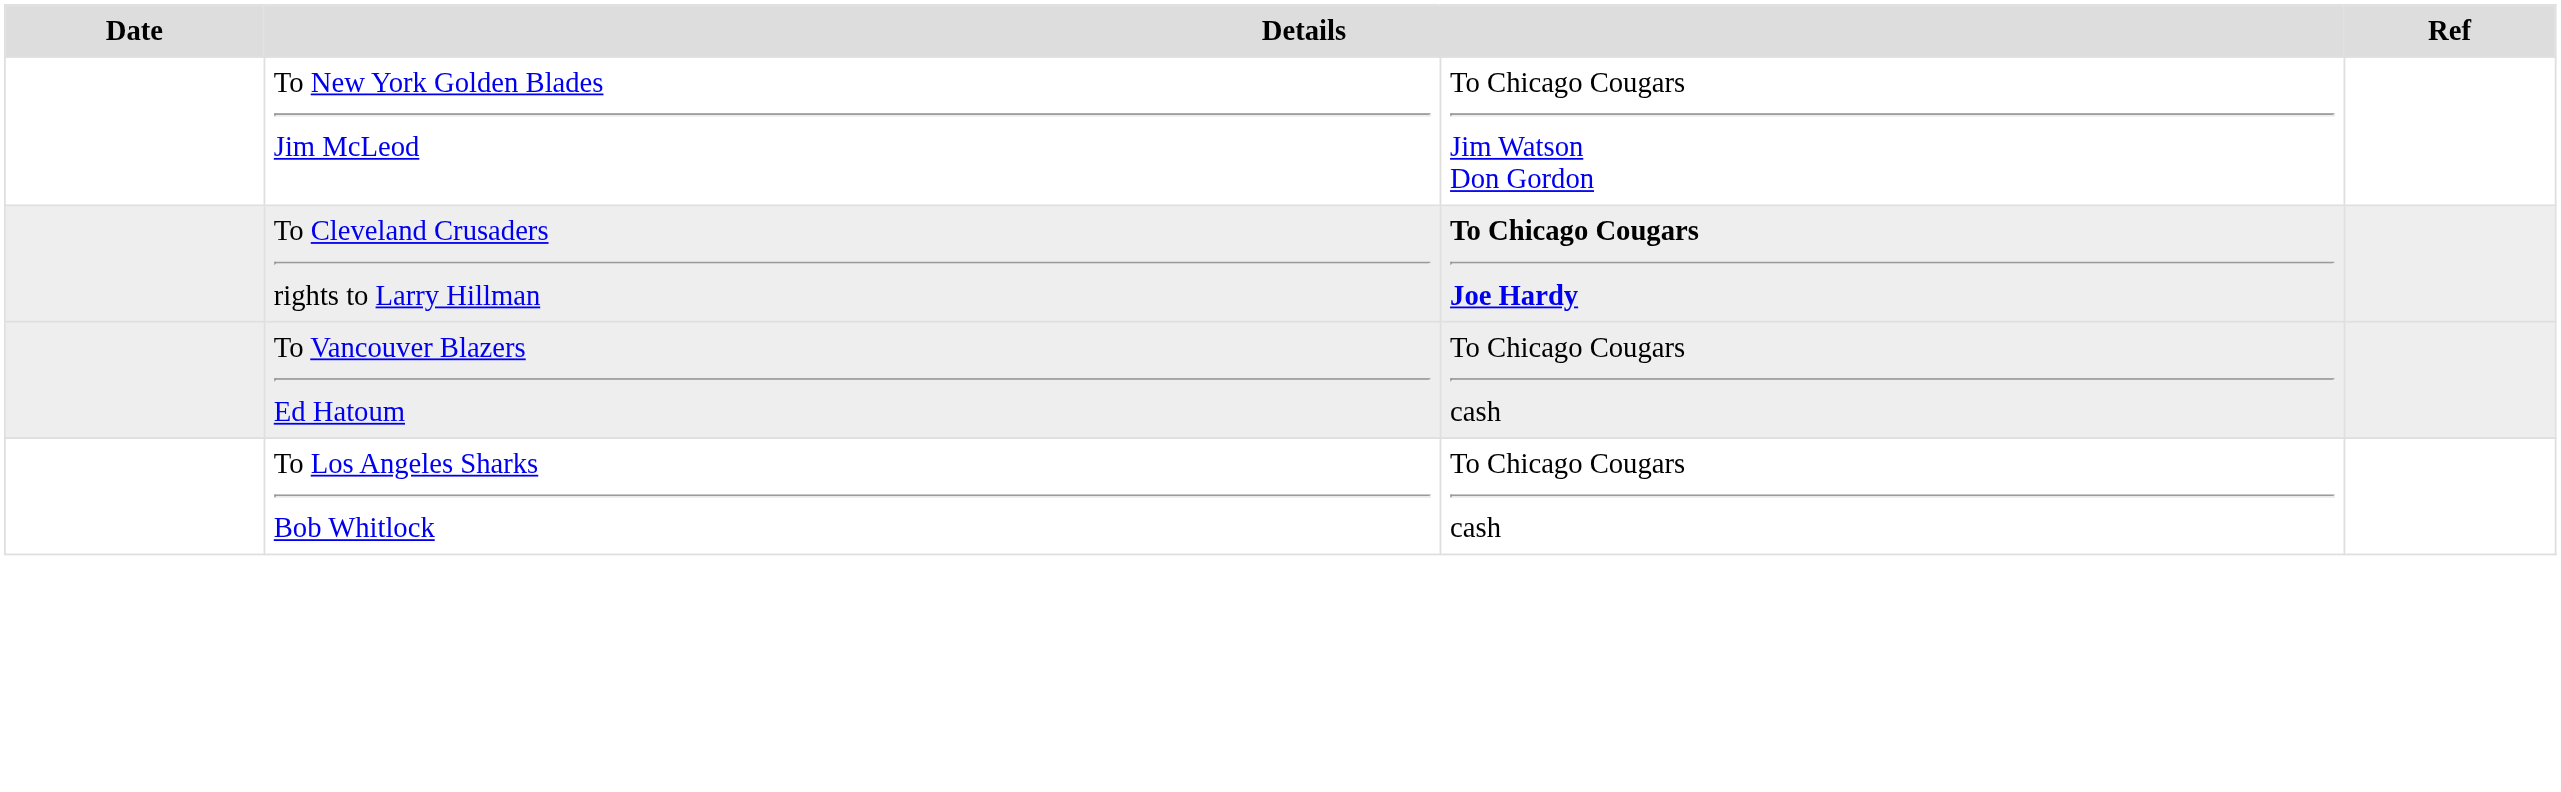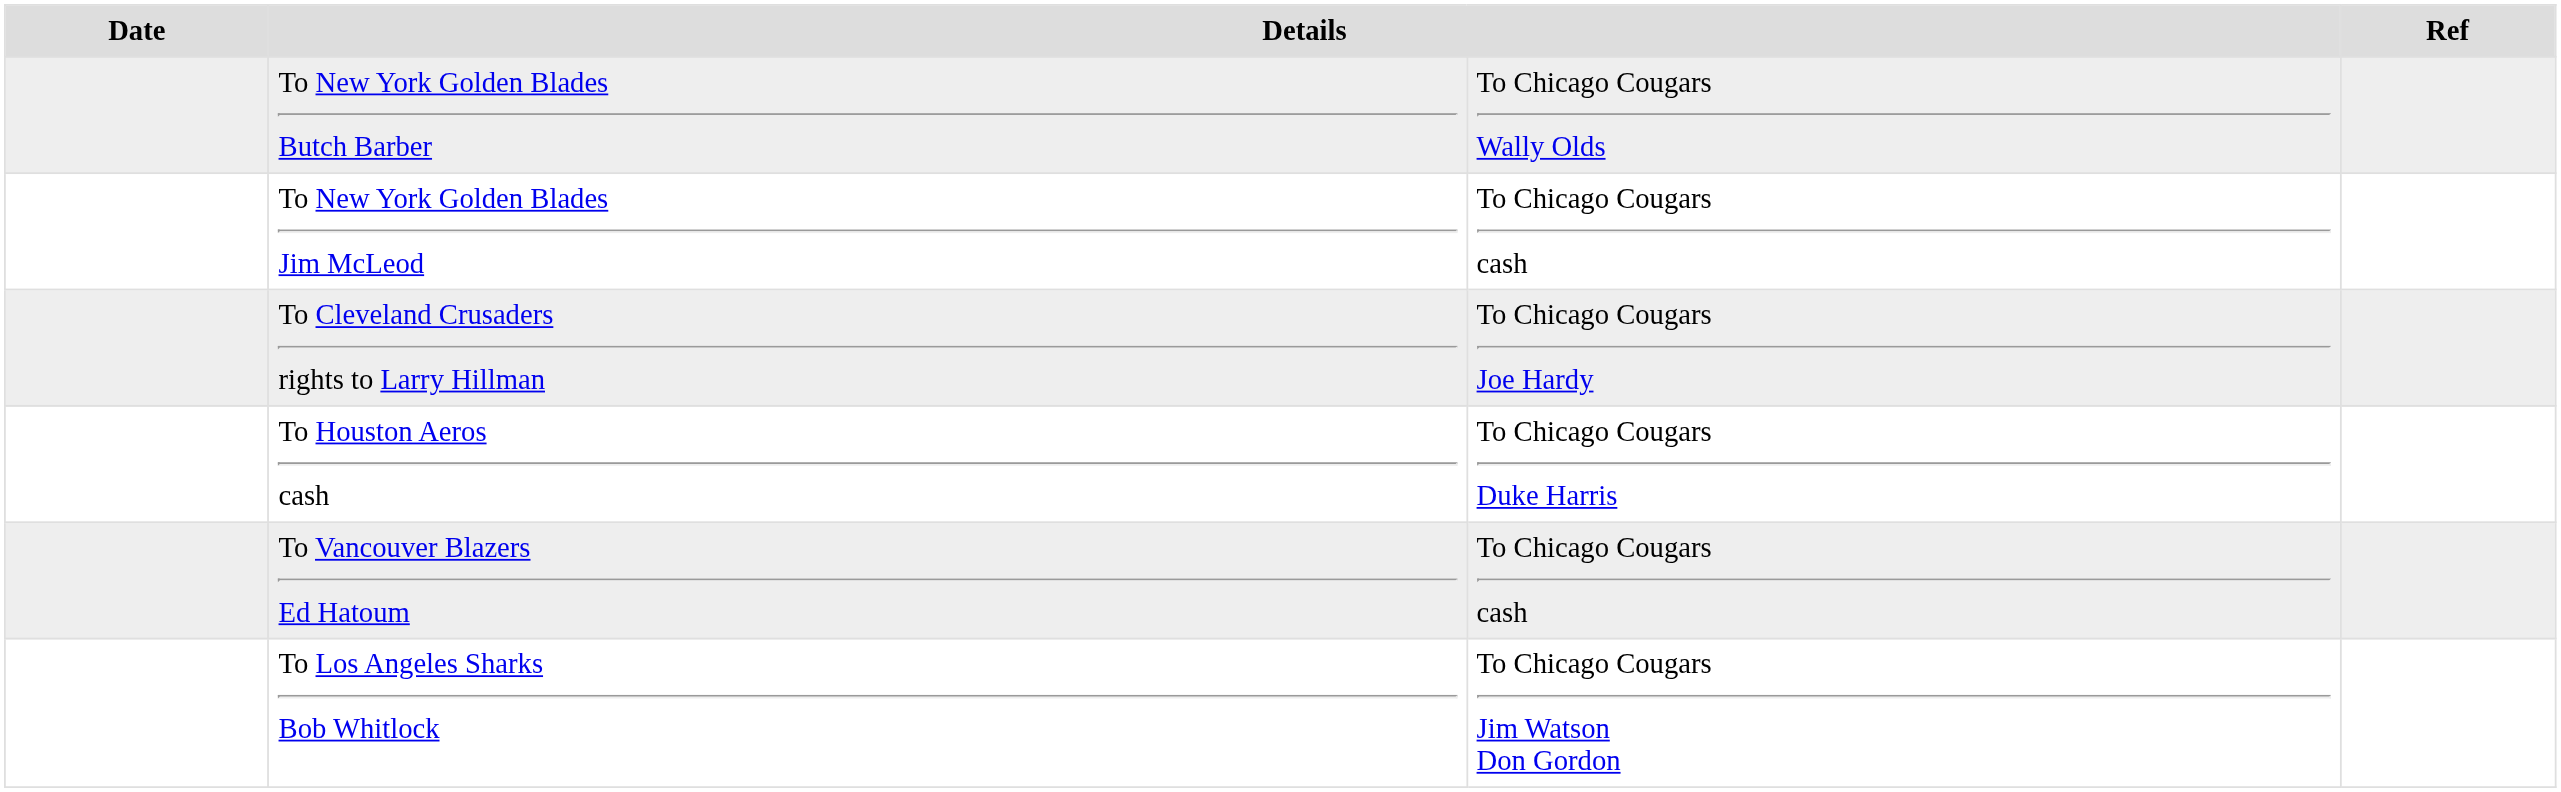+ row: To New York Golden Blades Butch Barber | To Chicago Cougars Wally Olds
To New York Golden Blades Jim McLeod | column 3: To Chicago Cougars Jim Watson Don Gordon -> To Chicago Cougars cash
To Cleveland Crusaders rights to Larry Hillman | column 3: bold -> normal
+ row: To Houston Aeros cash | To Chicago Cougars Duke Harris
To Los Angeles Sharks Bob Whitlock | column 3: To Chicago Cougars cash -> To Chicago Cougars Jim Watson Don Gordon
